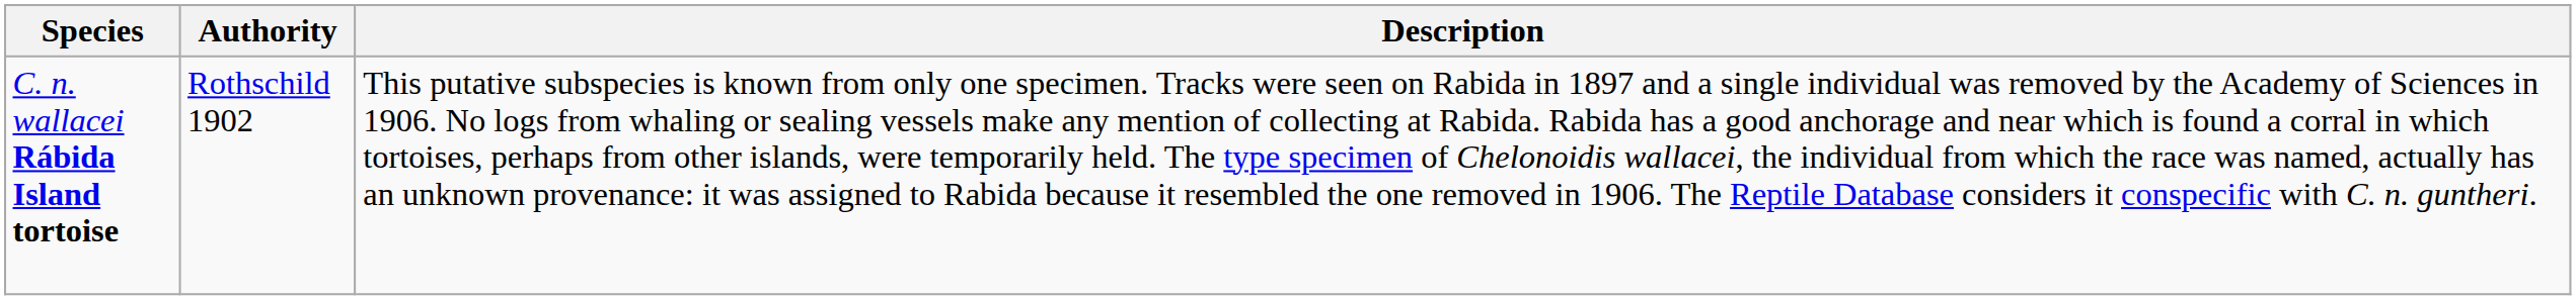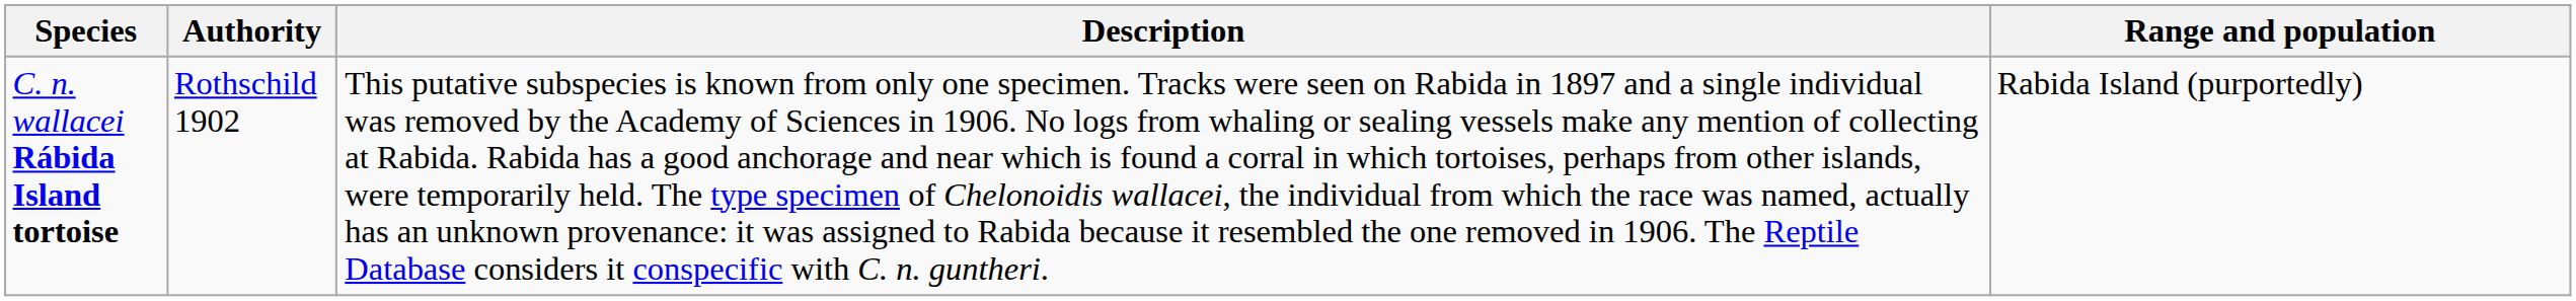+ column: Range and population | Rabida Island (purportedly)
